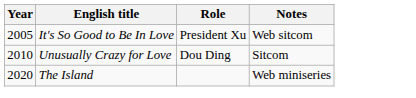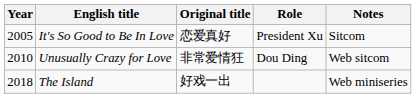+ column: Original title | 恋爱真好 | 非常爱情狂 | 好戏一出
It's So Good to Be In Love | Notes: Web sitcom -> Sitcom
Unusually Crazy for Love | Notes: Sitcom -> Web sitcom
The Island | Year: 2020 -> 2018
